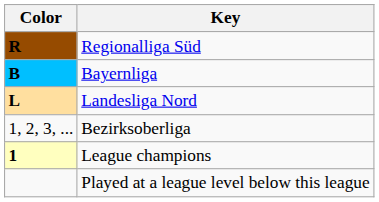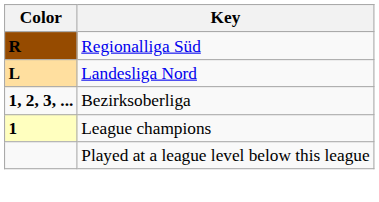- row: B | Bayernliga
Bezirksoberliga | Color: normal -> bold
